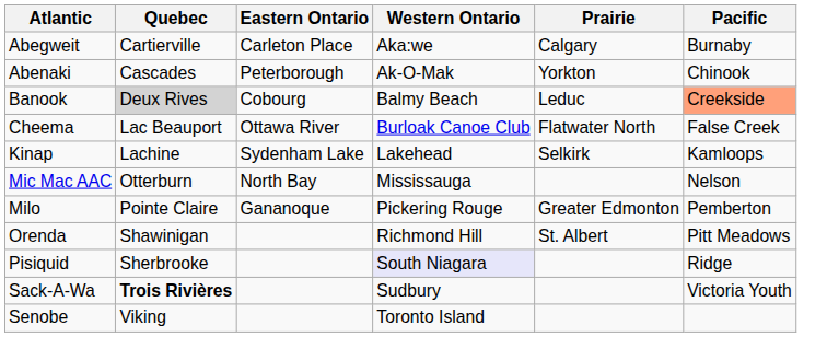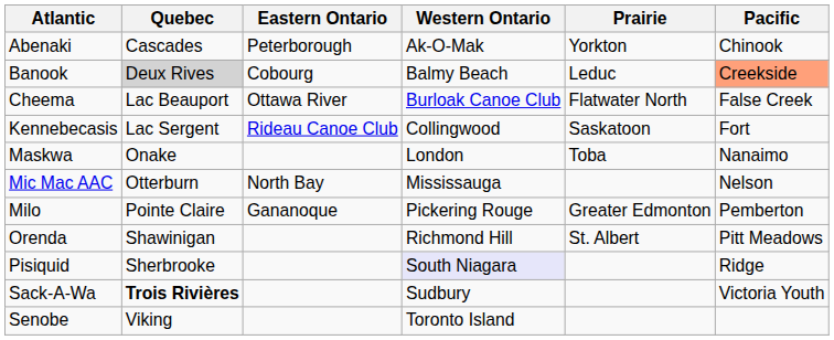- row: Abegweit | Cartierville | Carleton Place | Aka:we | Calgary | Burnaby
+ row: Kennebecasis | Lac Sergent | Rideau Canoe Club | Collingwood | Saskatoon | Fort
- row: Kinap | Lachine | Sydenham Lake | Lakehead | Selkirk | Kamloops
+ row: Maskwa | Onake | London | Toba | Nanaimo
